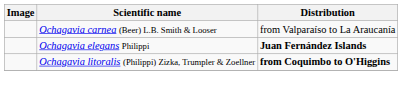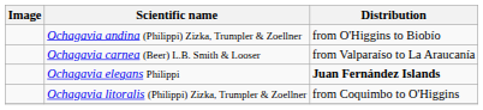+ row: Ochagavia andina (Philippi) Zizka, Trumpler & Zoellner | from O'Higgins to Biobío
Ochagavia litoralis (Philippi) Zizka, Trumpler & Zoellner | Distribution: bold -> normal
